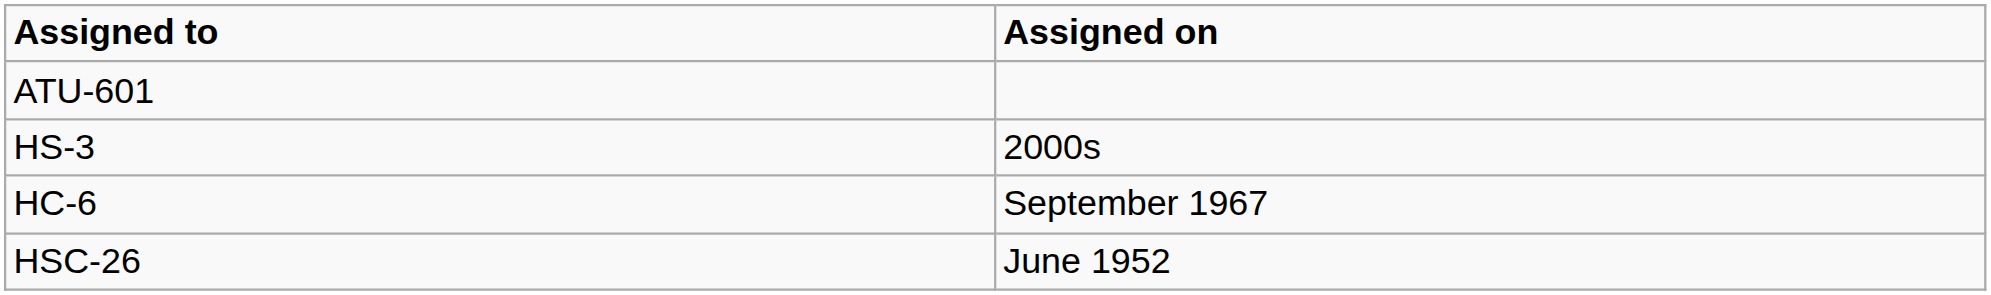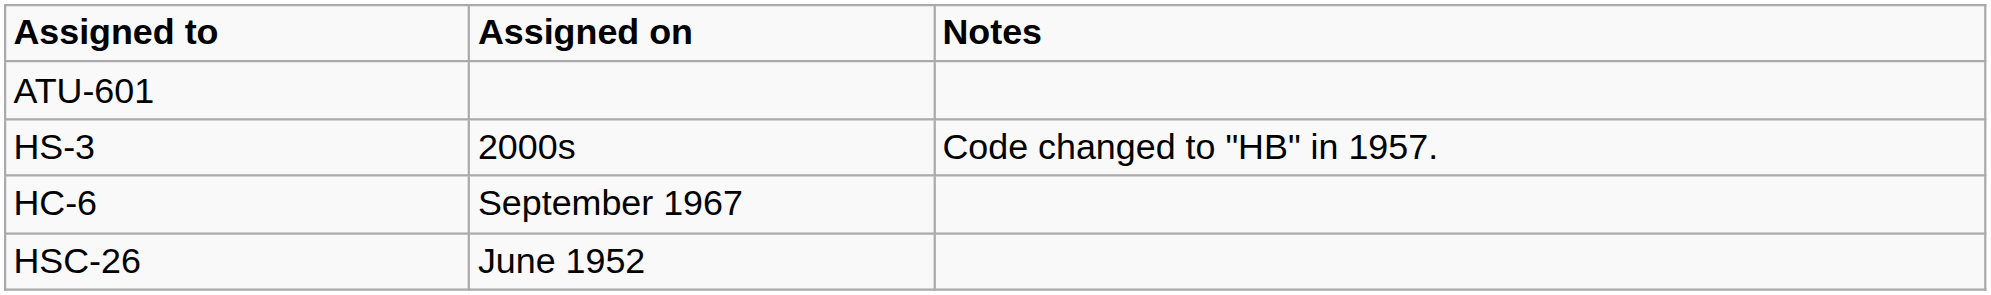+ column: Notes | Code changed to "HB" in 1957.
